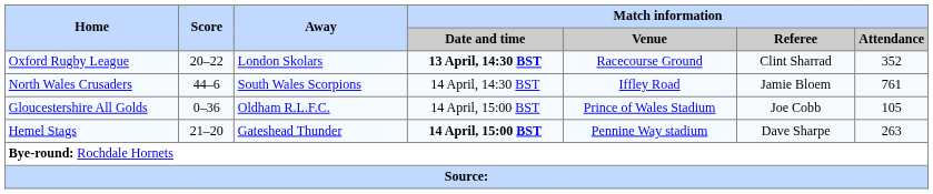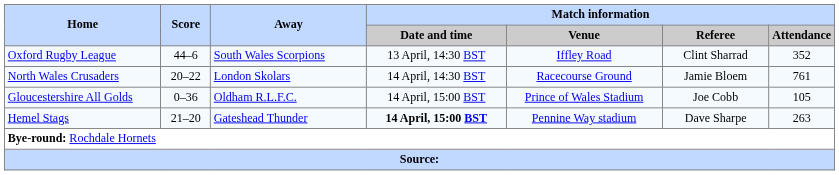Oxford Rugby League | Score: 20–22 -> 44–6
Oxford Rugby League | Away: London Skolars -> South Wales Scorpions
Oxford Rugby League | Match information / Date and time: bold -> normal
Oxford Rugby League | Match information / Venue: Racecourse Ground -> Iffley Road
North Wales Crusaders | Score: 44–6 -> 20–22
North Wales Crusaders | Away: South Wales Scorpions -> London Skolars
North Wales Crusaders | Match information / Venue: Iffley Road -> Racecourse Ground
